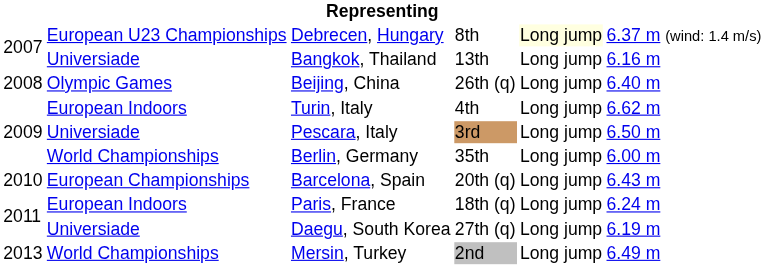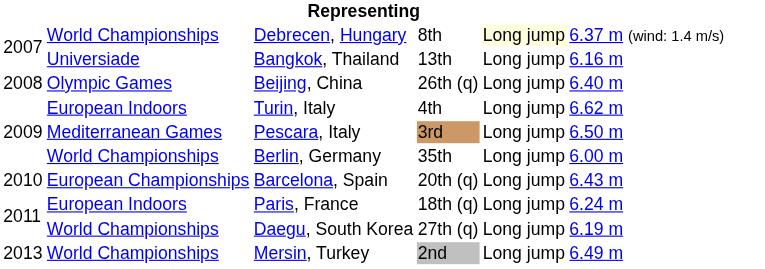Debrecen, Hungary | column 2: European U23 Championships -> World Championships
Pescara, Italy | column 2: Universiade -> Mediterranean Games
Daegu, South Korea | column 2: Universiade -> World Championships
